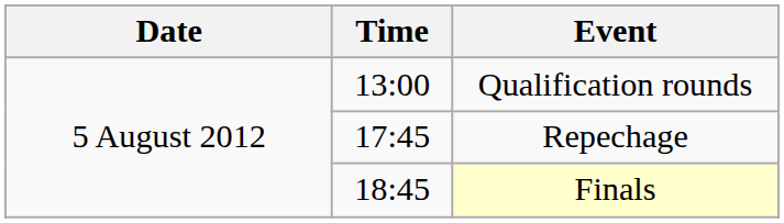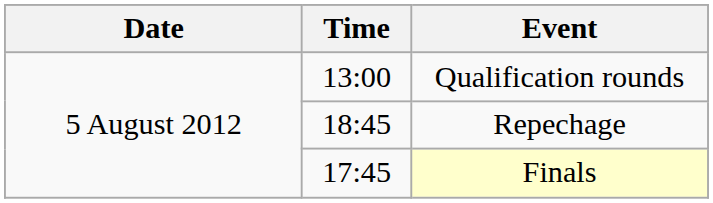Repechage | Time: 17:45 -> 18:45
Finals | Time: 18:45 -> 17:45
